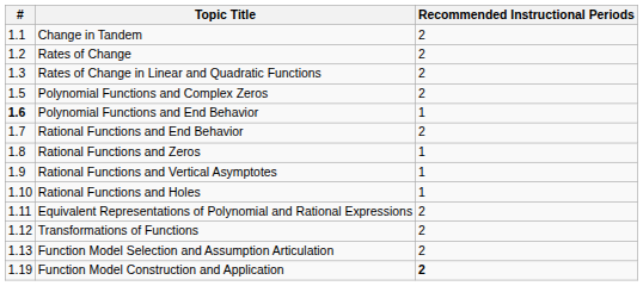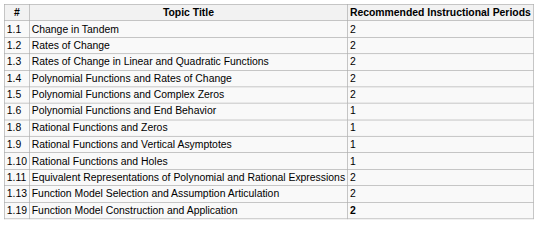+ row: 1.4 | Polynomial Functions and Rates of Change | 2
Polynomial Functions and End Behavior | #: bold -> normal
- row: 1.7 | Rational Functions and End Behavior | 2
- row: 1.12 | Transformations of Functions | 2
